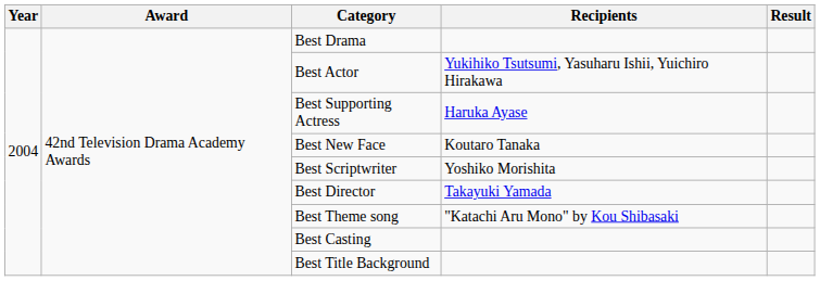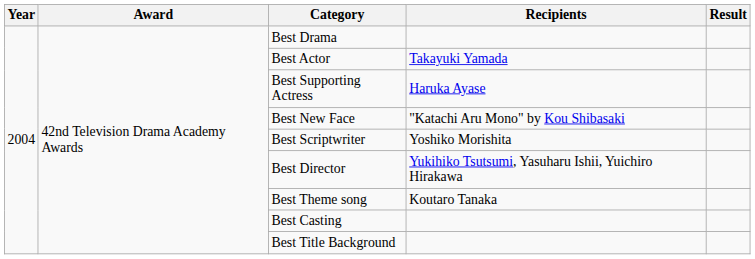Best Actor | Recipients: Yukihiko Tsutsumi, Yasuharu Ishii, Yuichiro Hirakawa -> Takayuki Yamada
Best New Face | Recipients: Koutaro Tanaka -> "Katachi Aru Mono" by Kou Shibasaki
Best Director | Recipients: Takayuki Yamada -> Yukihiko Tsutsumi, Yasuharu Ishii, Yuichiro Hirakawa
Best Theme song | Recipients: "Katachi Aru Mono" by Kou Shibasaki -> Koutaro Tanaka
